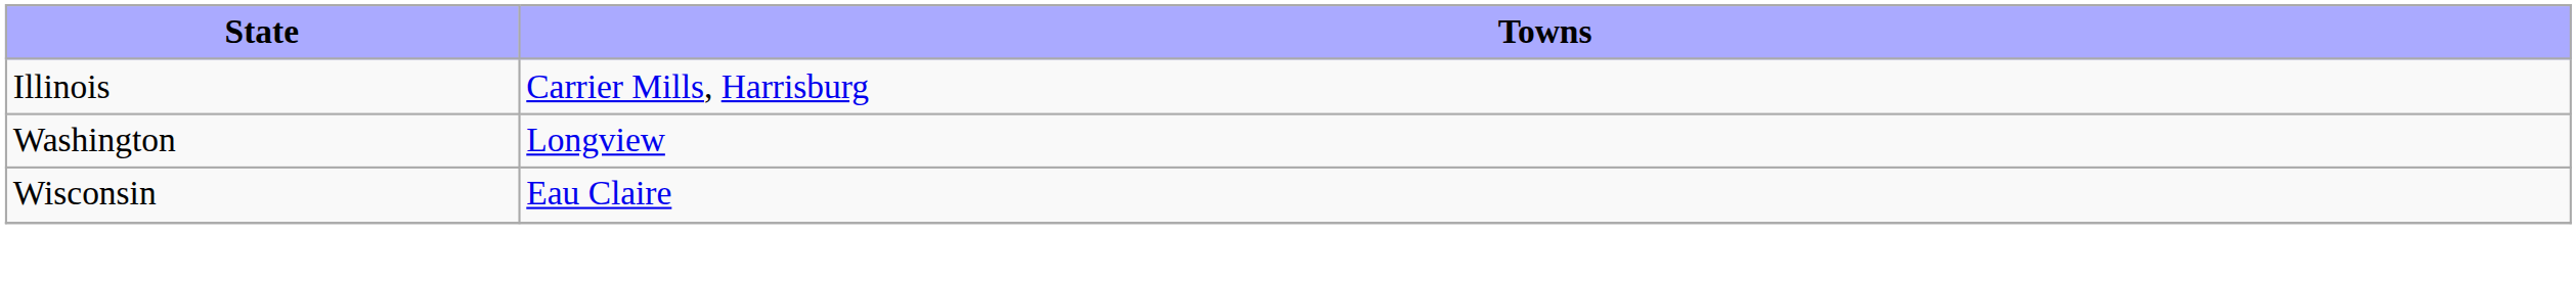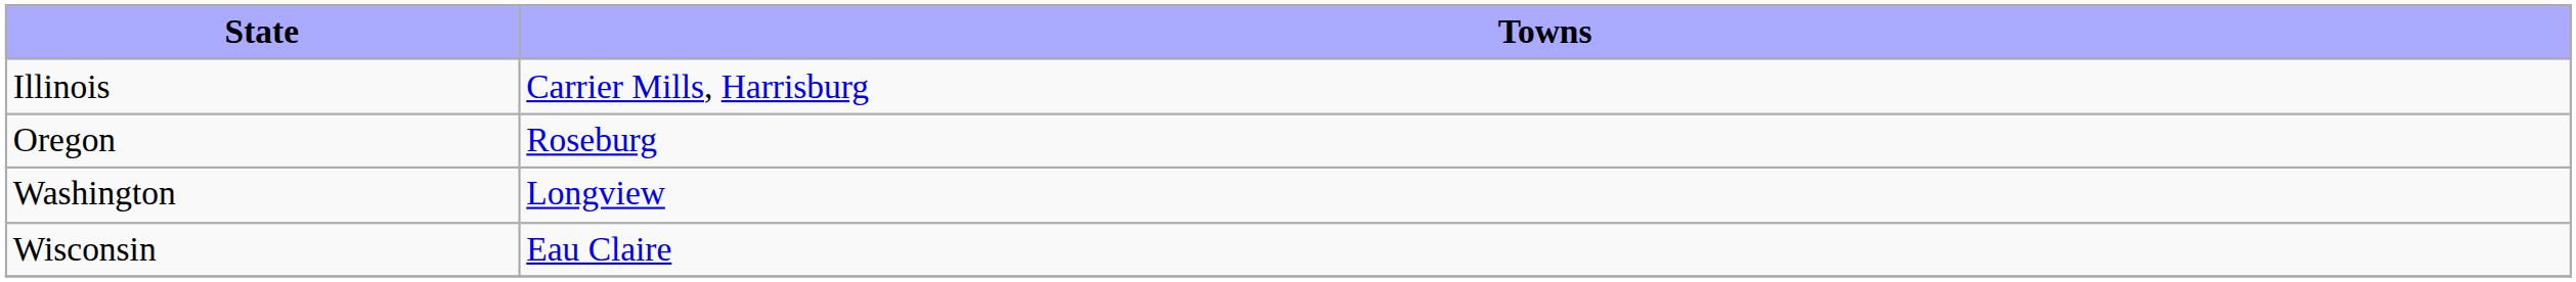+ row: Oregon | Roseburg
